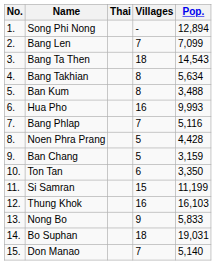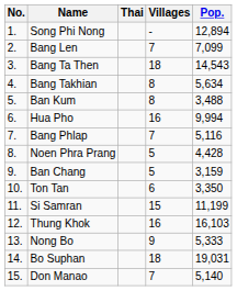Hua Pho | Pop.: 9,993 -> 9,994
Nong Bo | Pop.: 5,833 -> 5,333
